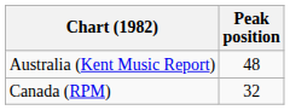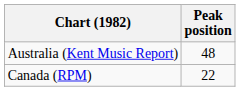Canada (RPM) | Peak position: 32 -> 22
